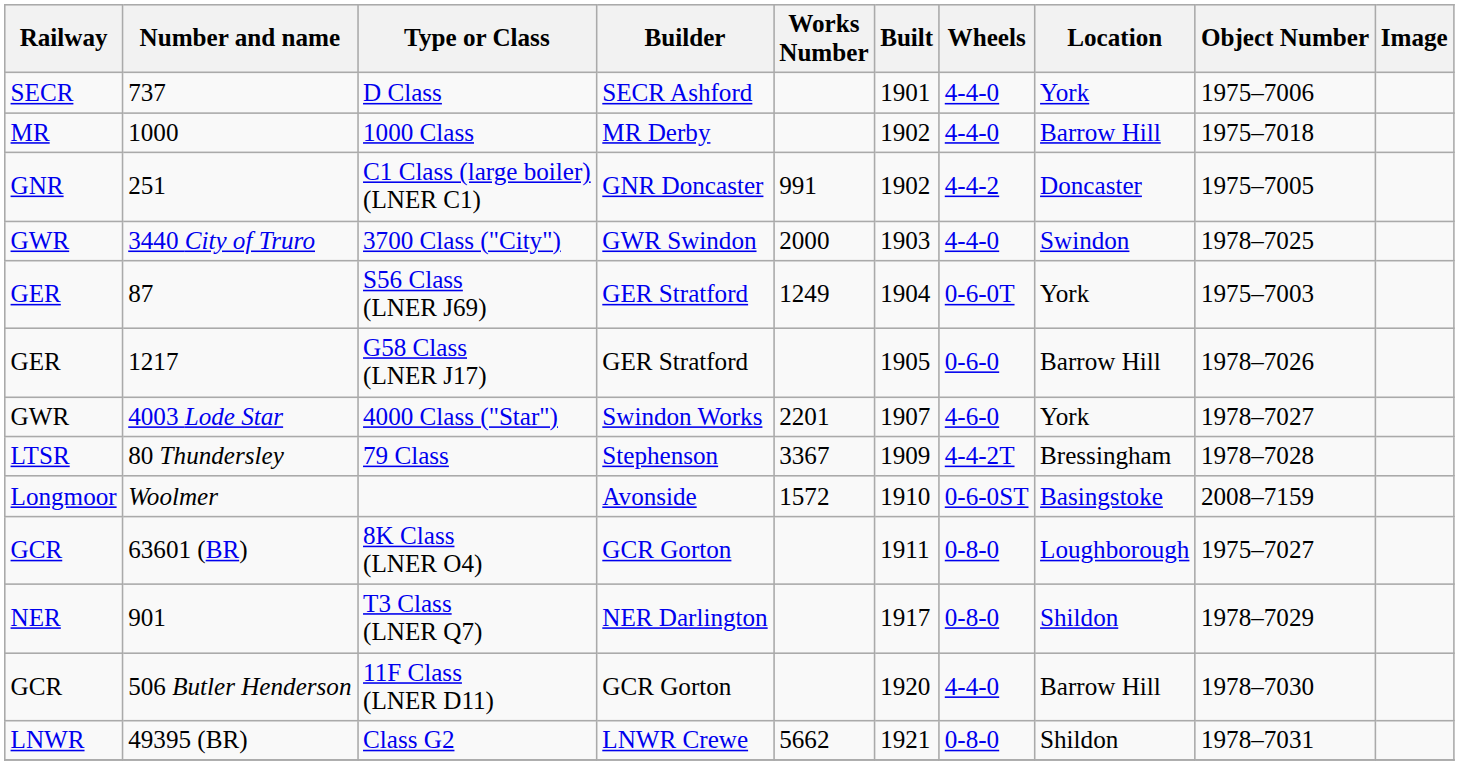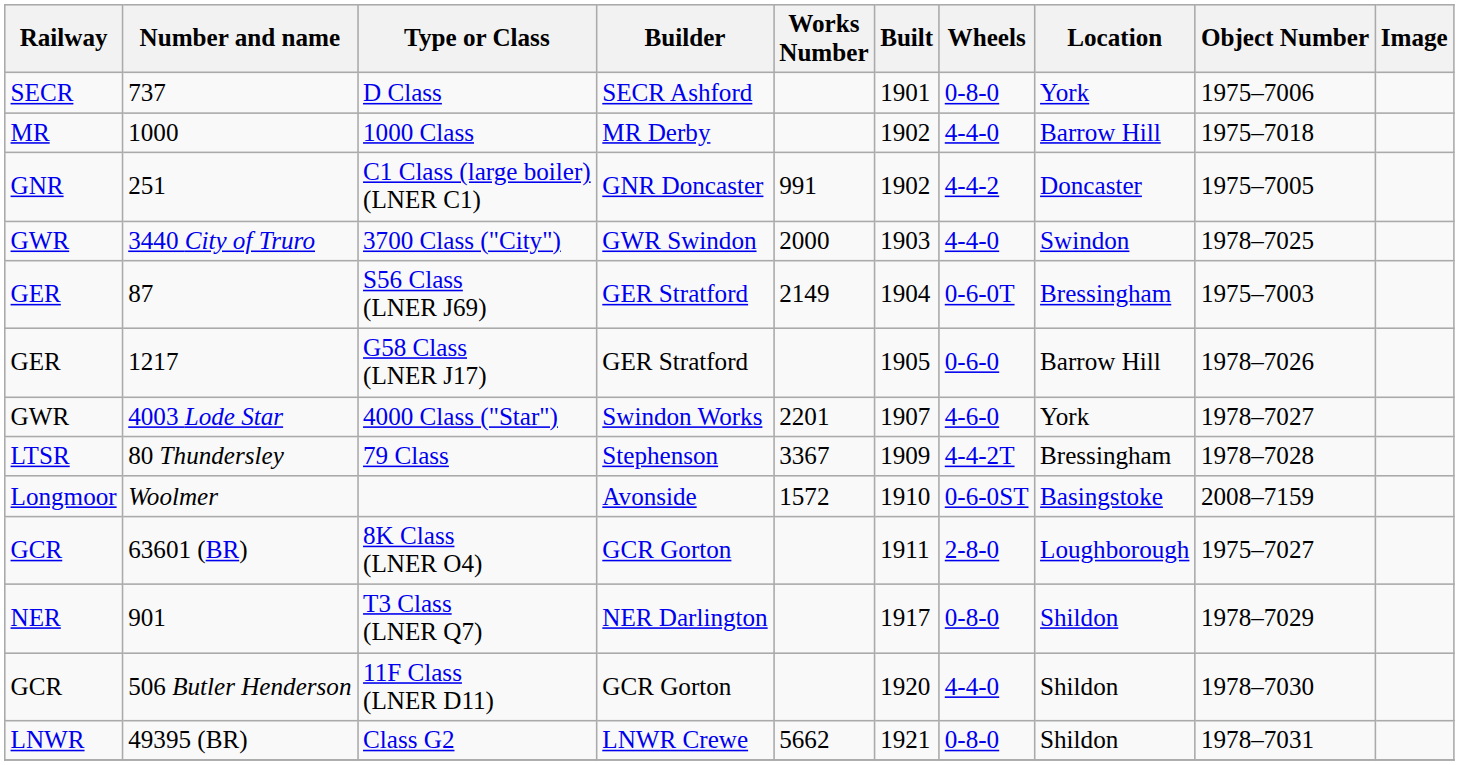737 | Wheels: 4-4-0 -> 0-8-0
87 | Works Number: 1249 -> 2149
87 | Location: York -> Bressingham
63601 (BR) | Wheels: 0-8-0 -> 2-8-0
506 Butler Henderson | Location: Barrow Hill -> Shildon
